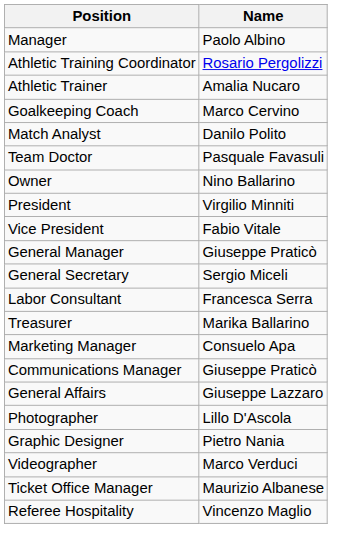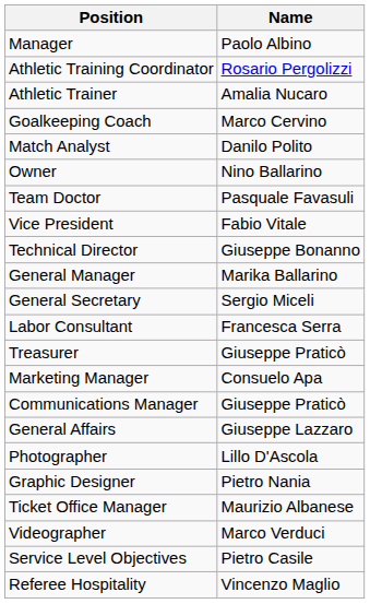rows swapped: Team Doctor <-> Owner
- row: President | Virgilio Minniti
+ row: Technical Director | Giuseppe Bonanno
General Manager | Name: Giuseppe Praticò -> Marika Ballarino
Treasurer | Name: Marika Ballarino -> Giuseppe Praticò
rows swapped: Videographer <-> Ticket Office Manager
+ row: Service Level Objectives | Pietro Casile
